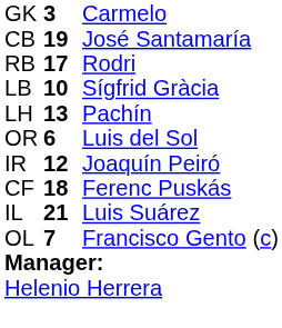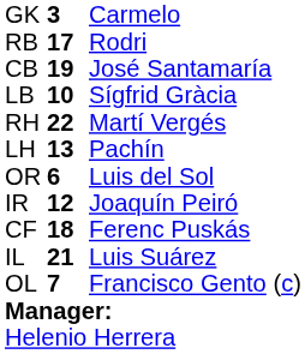rows swapped: RB <-> CB
+ row: RH | 22 | Martí Vergés
